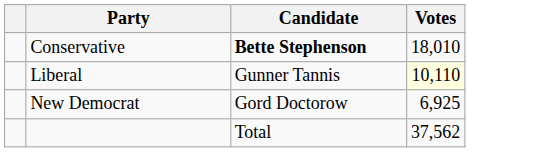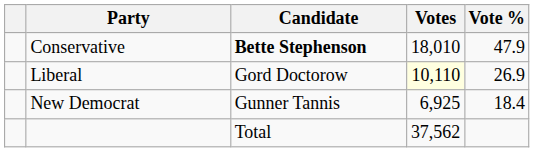+ column: Vote % | 47.9 | 26.9 | 18.4
Liberal | Candidate: Gunner Tannis -> Gord Doctorow
New Democrat | Candidate: Gord Doctorow -> Gunner Tannis
